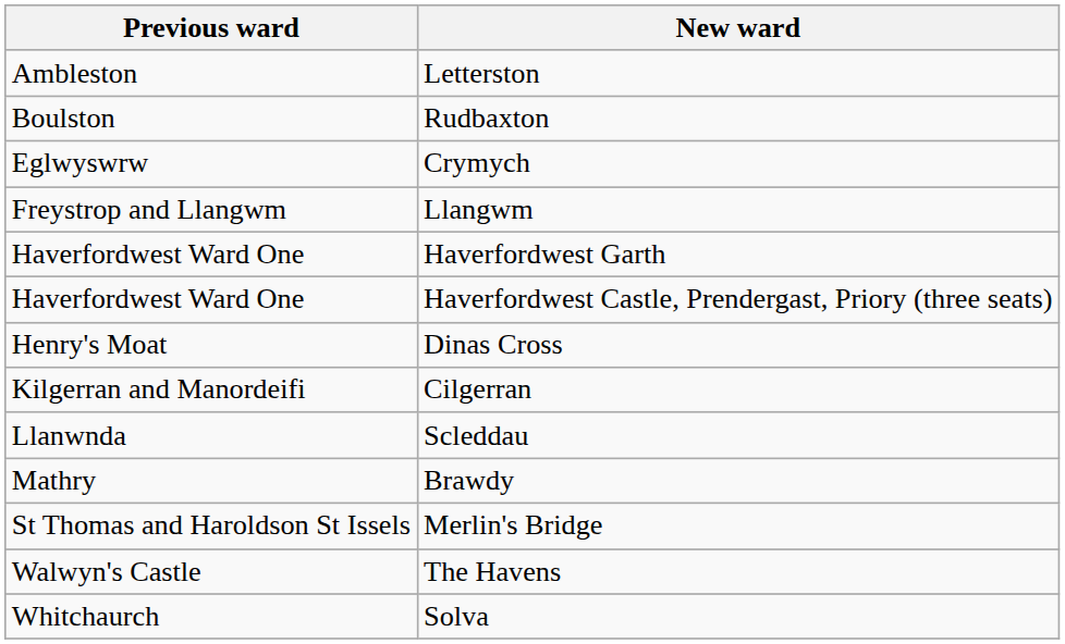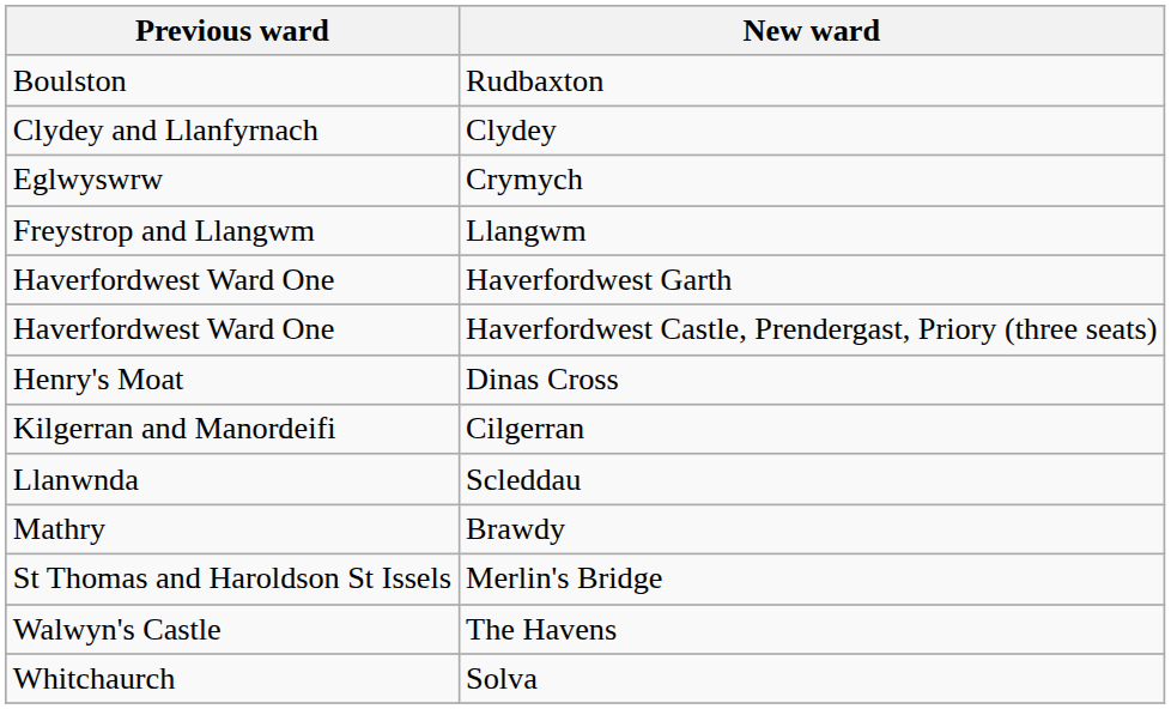- row: Ambleston | Letterston
+ row: Clydey and Llanfyrnach | Clydey
